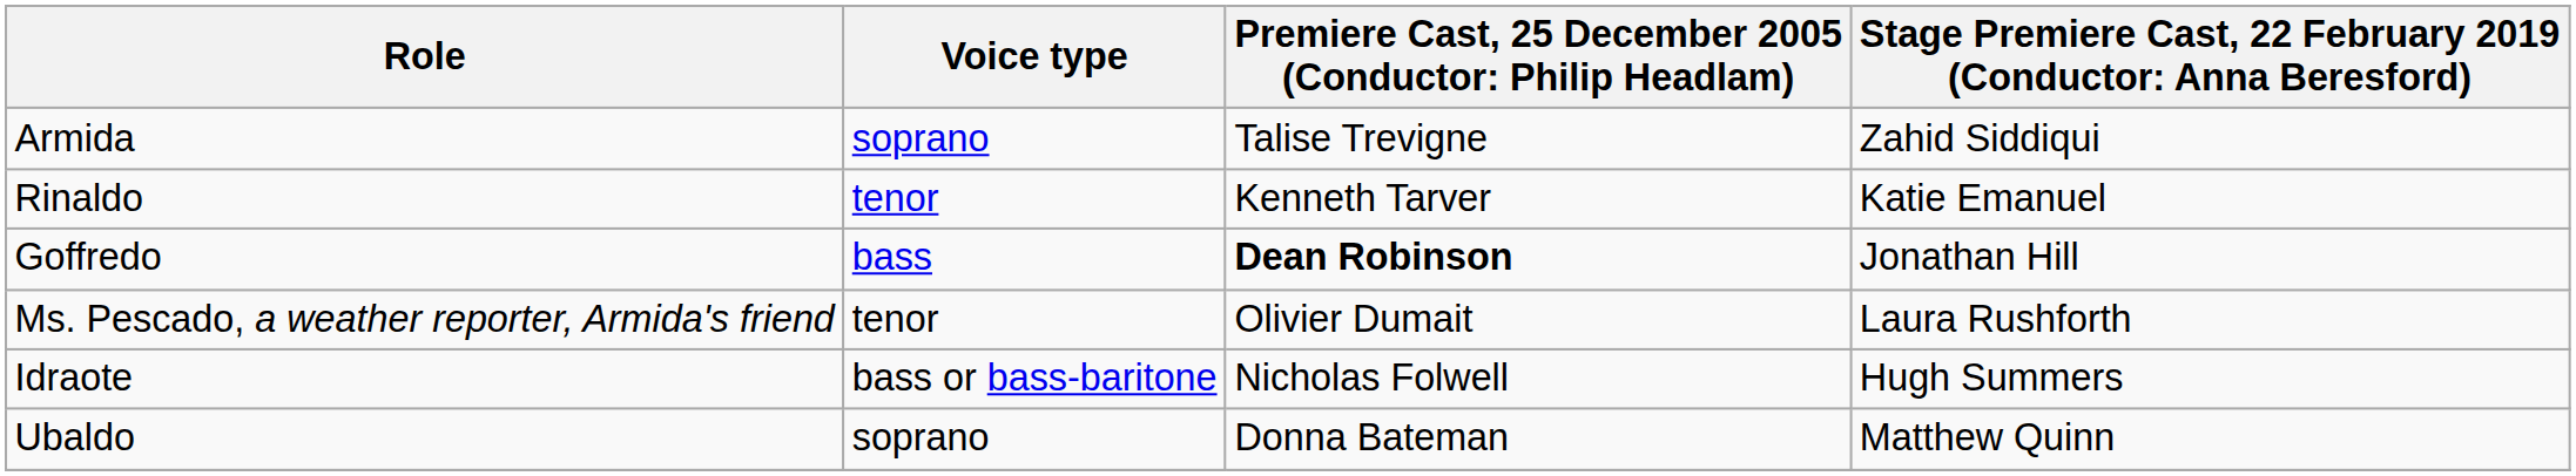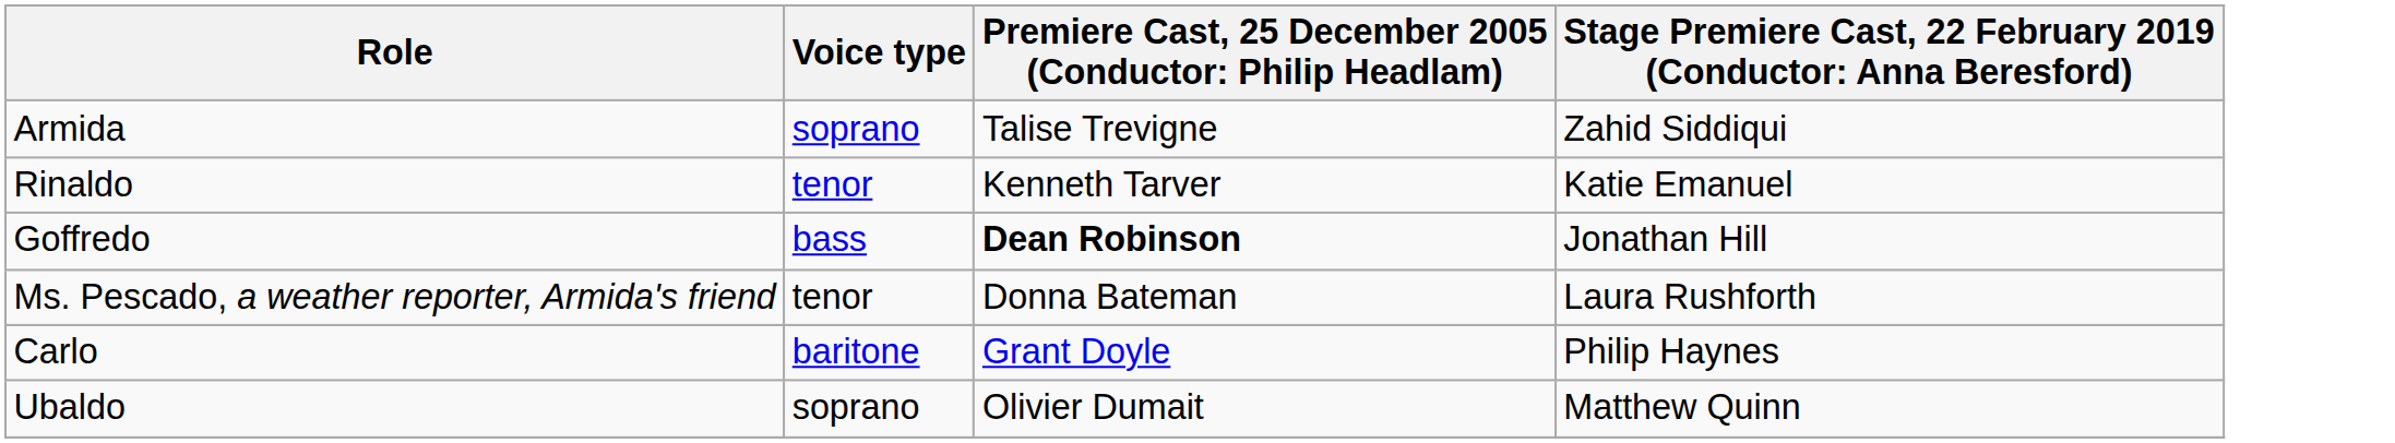Ms. Pescado, a weather reporter, Armida's friend | column 3: Olivier Dumait -> Donna Bateman
- row: Idraote | bass or bass-baritone | Nicholas Folwell | Hugh Summers
+ row: Carlo | baritone | Grant Doyle | Philip Haynes
Ubaldo | column 3: Donna Bateman -> Olivier Dumait
